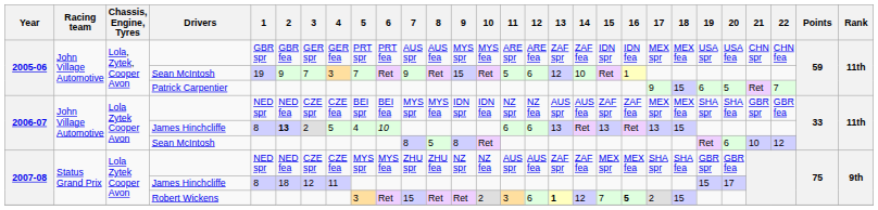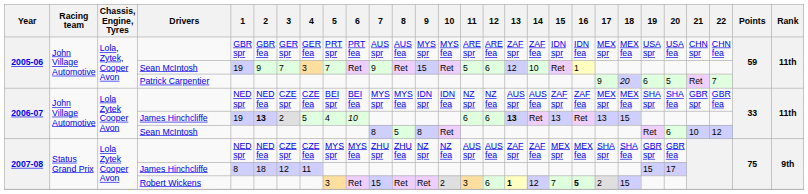Patrick Carpentier | 18: 15 -> 20
2006-07 / James Hinchcliffe | 1: 8 -> 19
2006-07 / James Hinchcliffe | 13: normal -> bold
